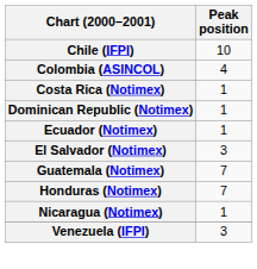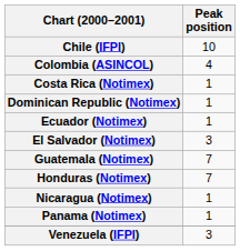+ row: Panama (Notimex) | 1
